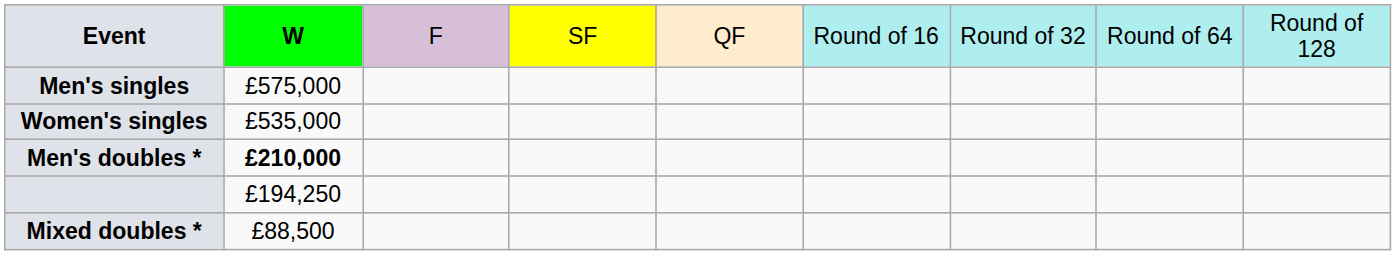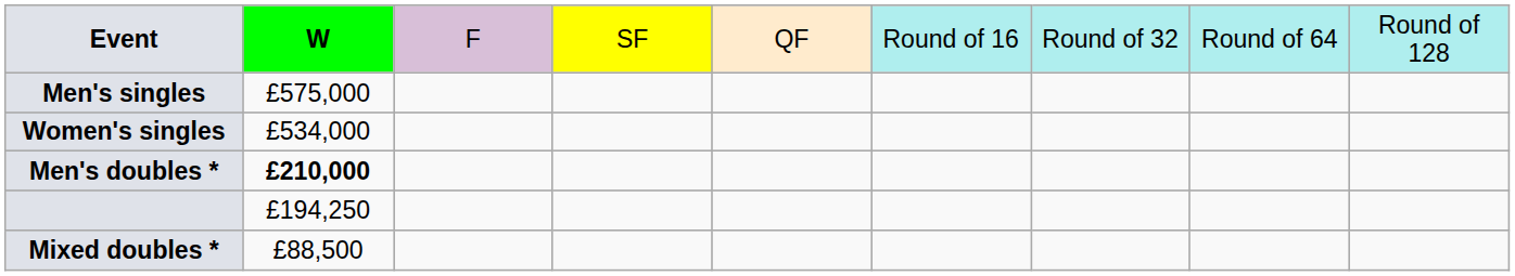Women's singles | column 2: £535,000 -> £534,000
